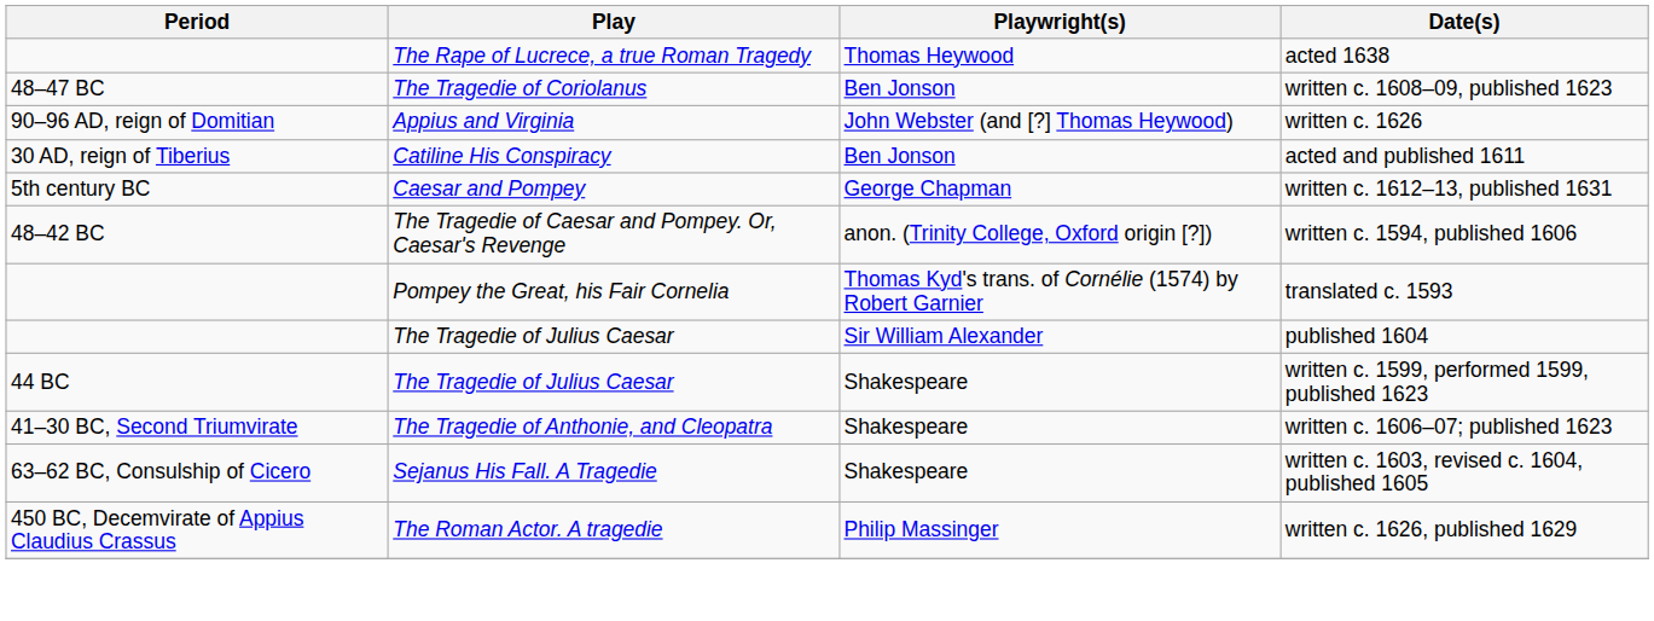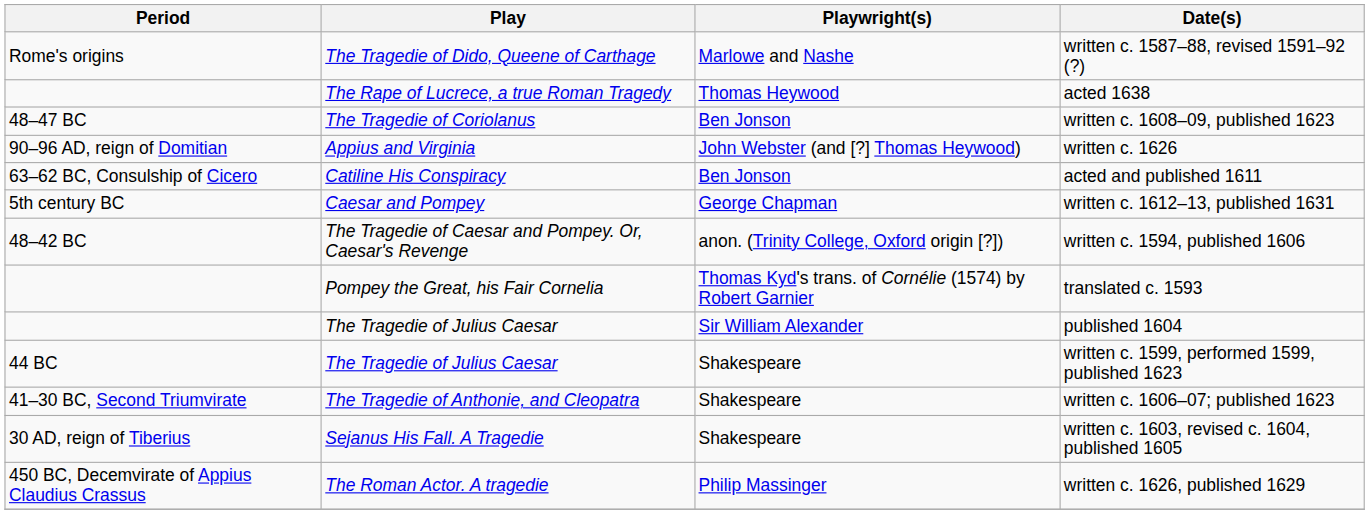+ row: Rome's origins | The Tragedie of Dido, Queene of Carthage | Marlowe and Nashe | written c. 1587–88, revised 1591–92 (?)
acted and published 1611 | Period: 30 AD, reign of Tiberius -> 63–62 BC, Consulship of Cicero
written c. 1603, revised c. 1604, published 1605 | Period: 63–62 BC, Consulship of Cicero -> 30 AD, reign of Tiberius
